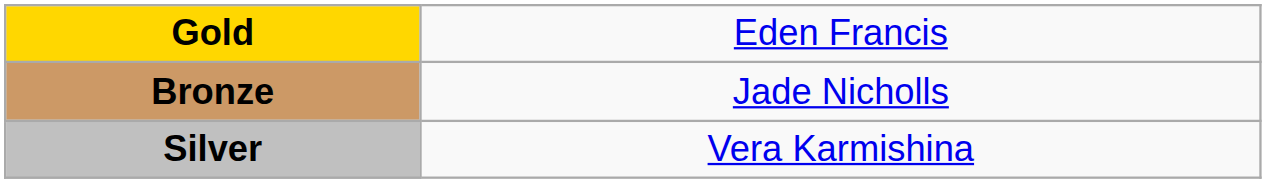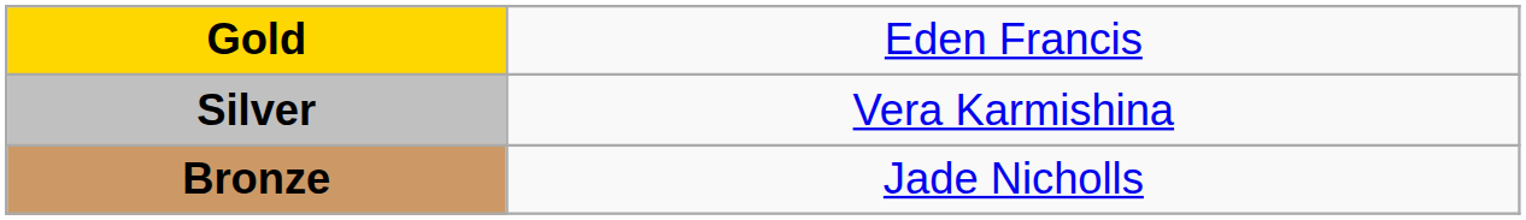rows swapped: Silver <-> Bronze
